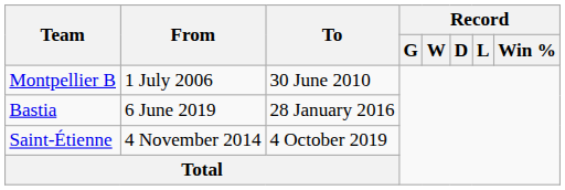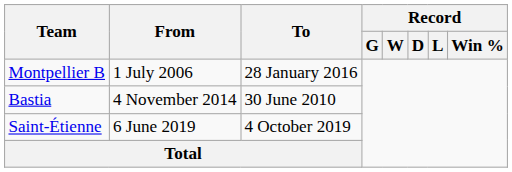Montpellier B | To: 30 June 2010 -> 28 January 2016
Bastia | From: 6 June 2019 -> 4 November 2014
Bastia | To: 28 January 2016 -> 30 June 2010
Saint-Étienne | From: 4 November 2014 -> 6 June 2019
